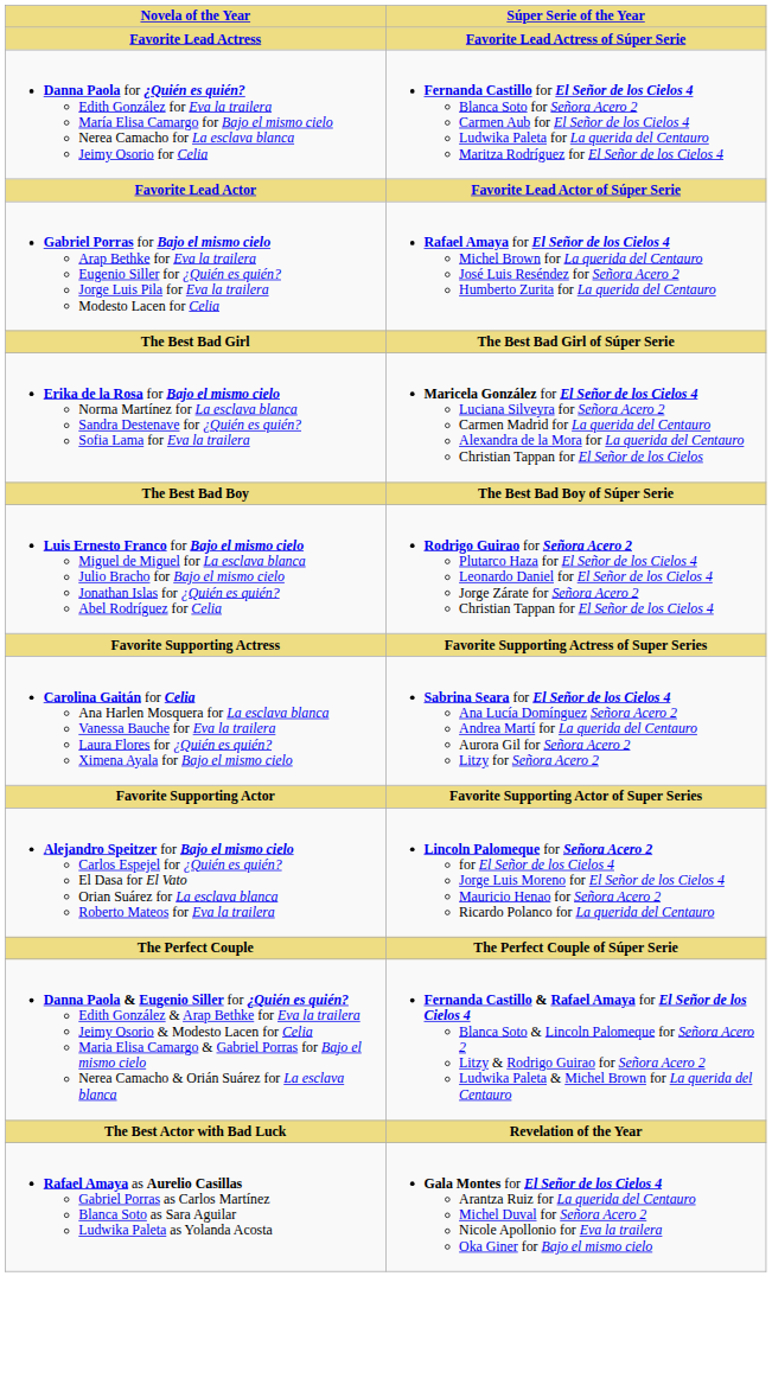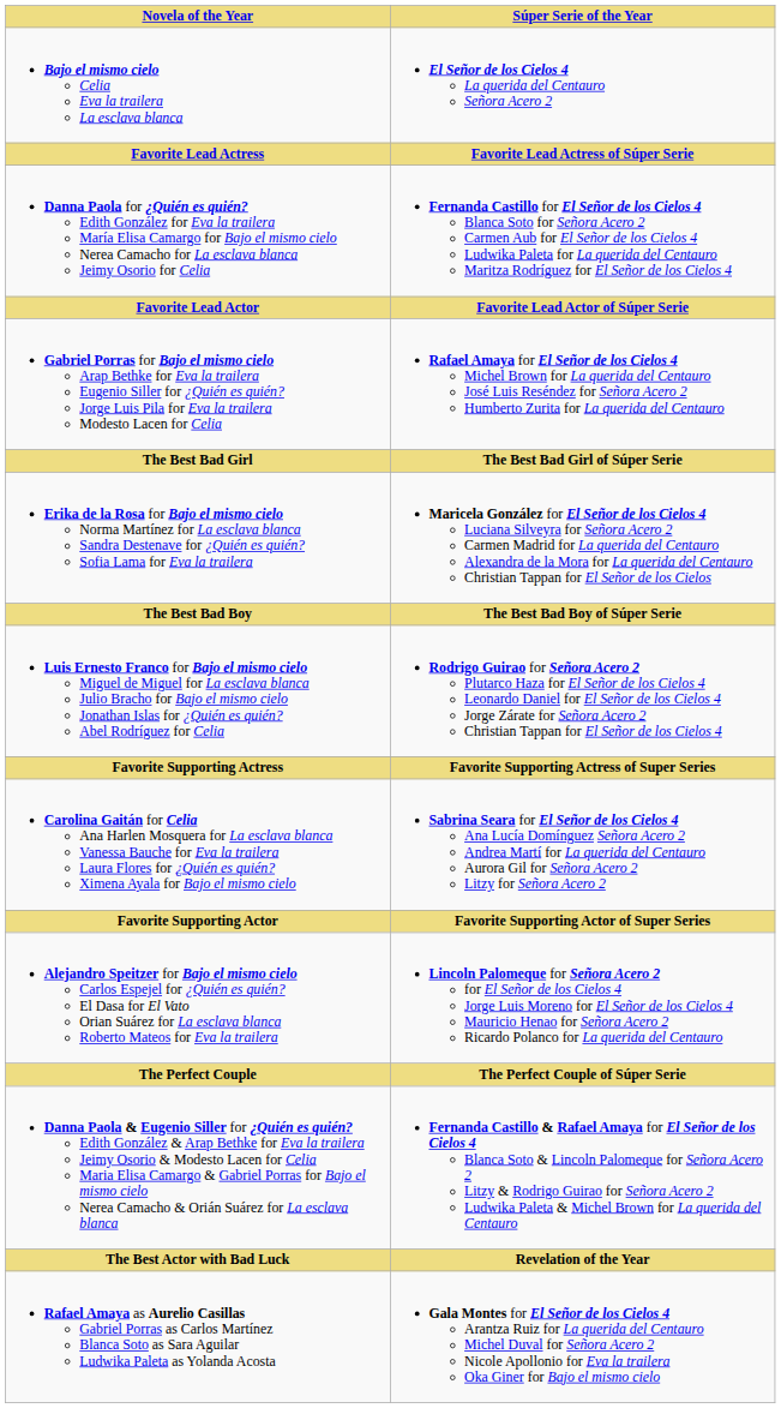+ row: Bajo el mismo cielo Celia Eva la trailera La esclava blanca | El Señor de los Cielos 4 La querida del Centauro Señora Acero 2
